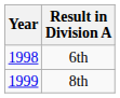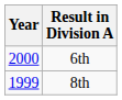6th | Year: 1998 -> 2000
